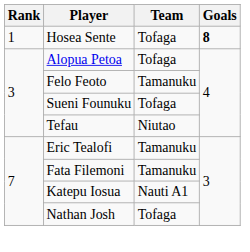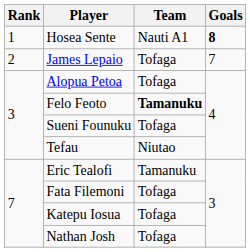Hosea Sente | Team: Tofaga -> Nauti A1
+ row: 2 | James Lepaio | Tofaga | 7
Felo Feoto | Team: normal -> bold
Fata Filemoni | Team: Tamanuku -> Tofaga
Katepu Iosua | Team: Nauti A1 -> Tofaga
